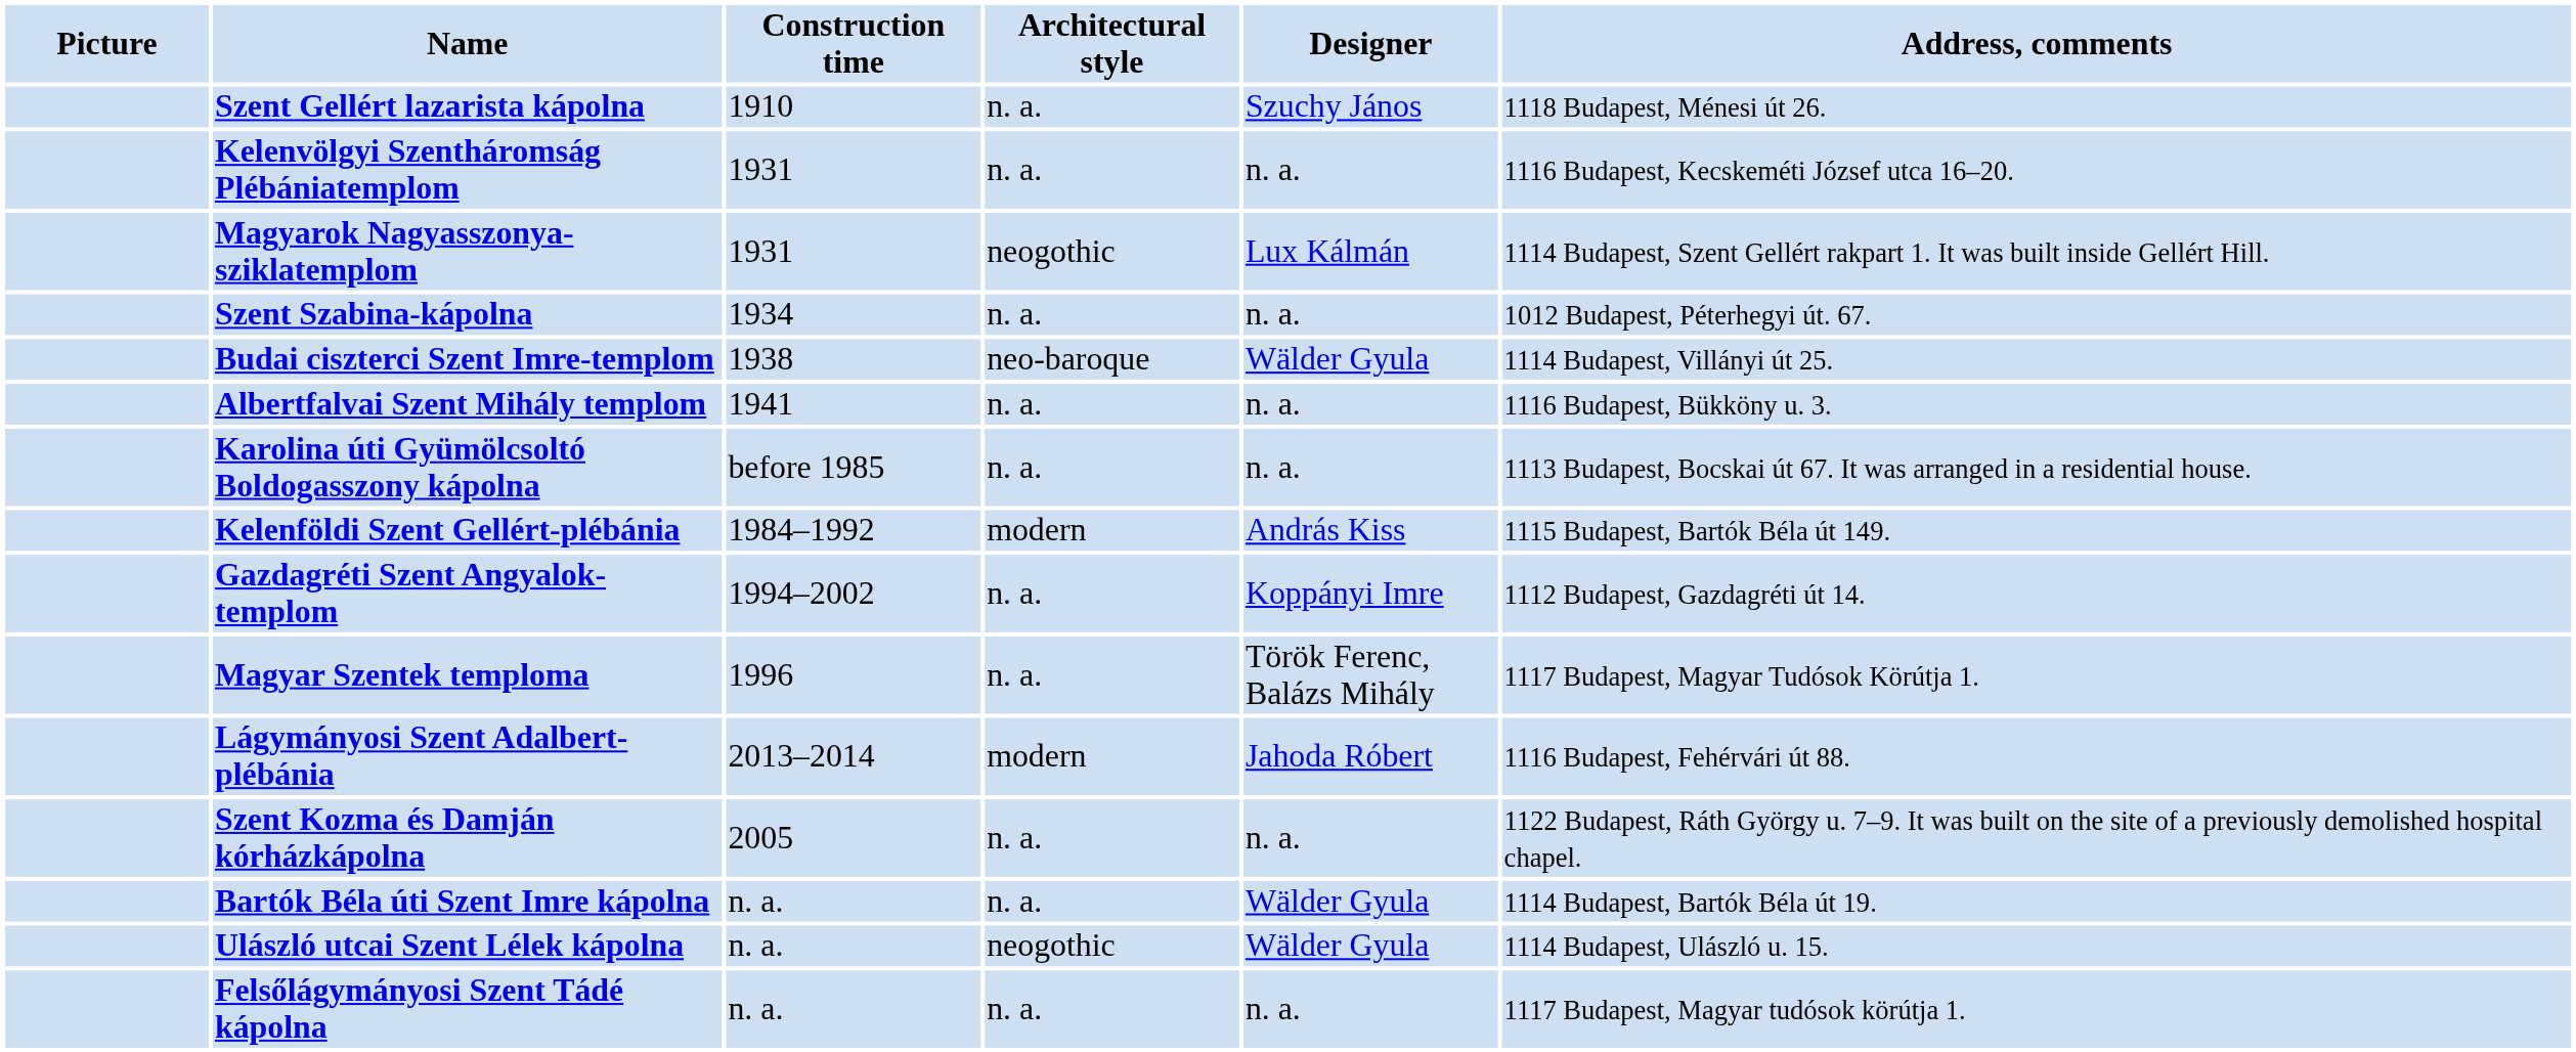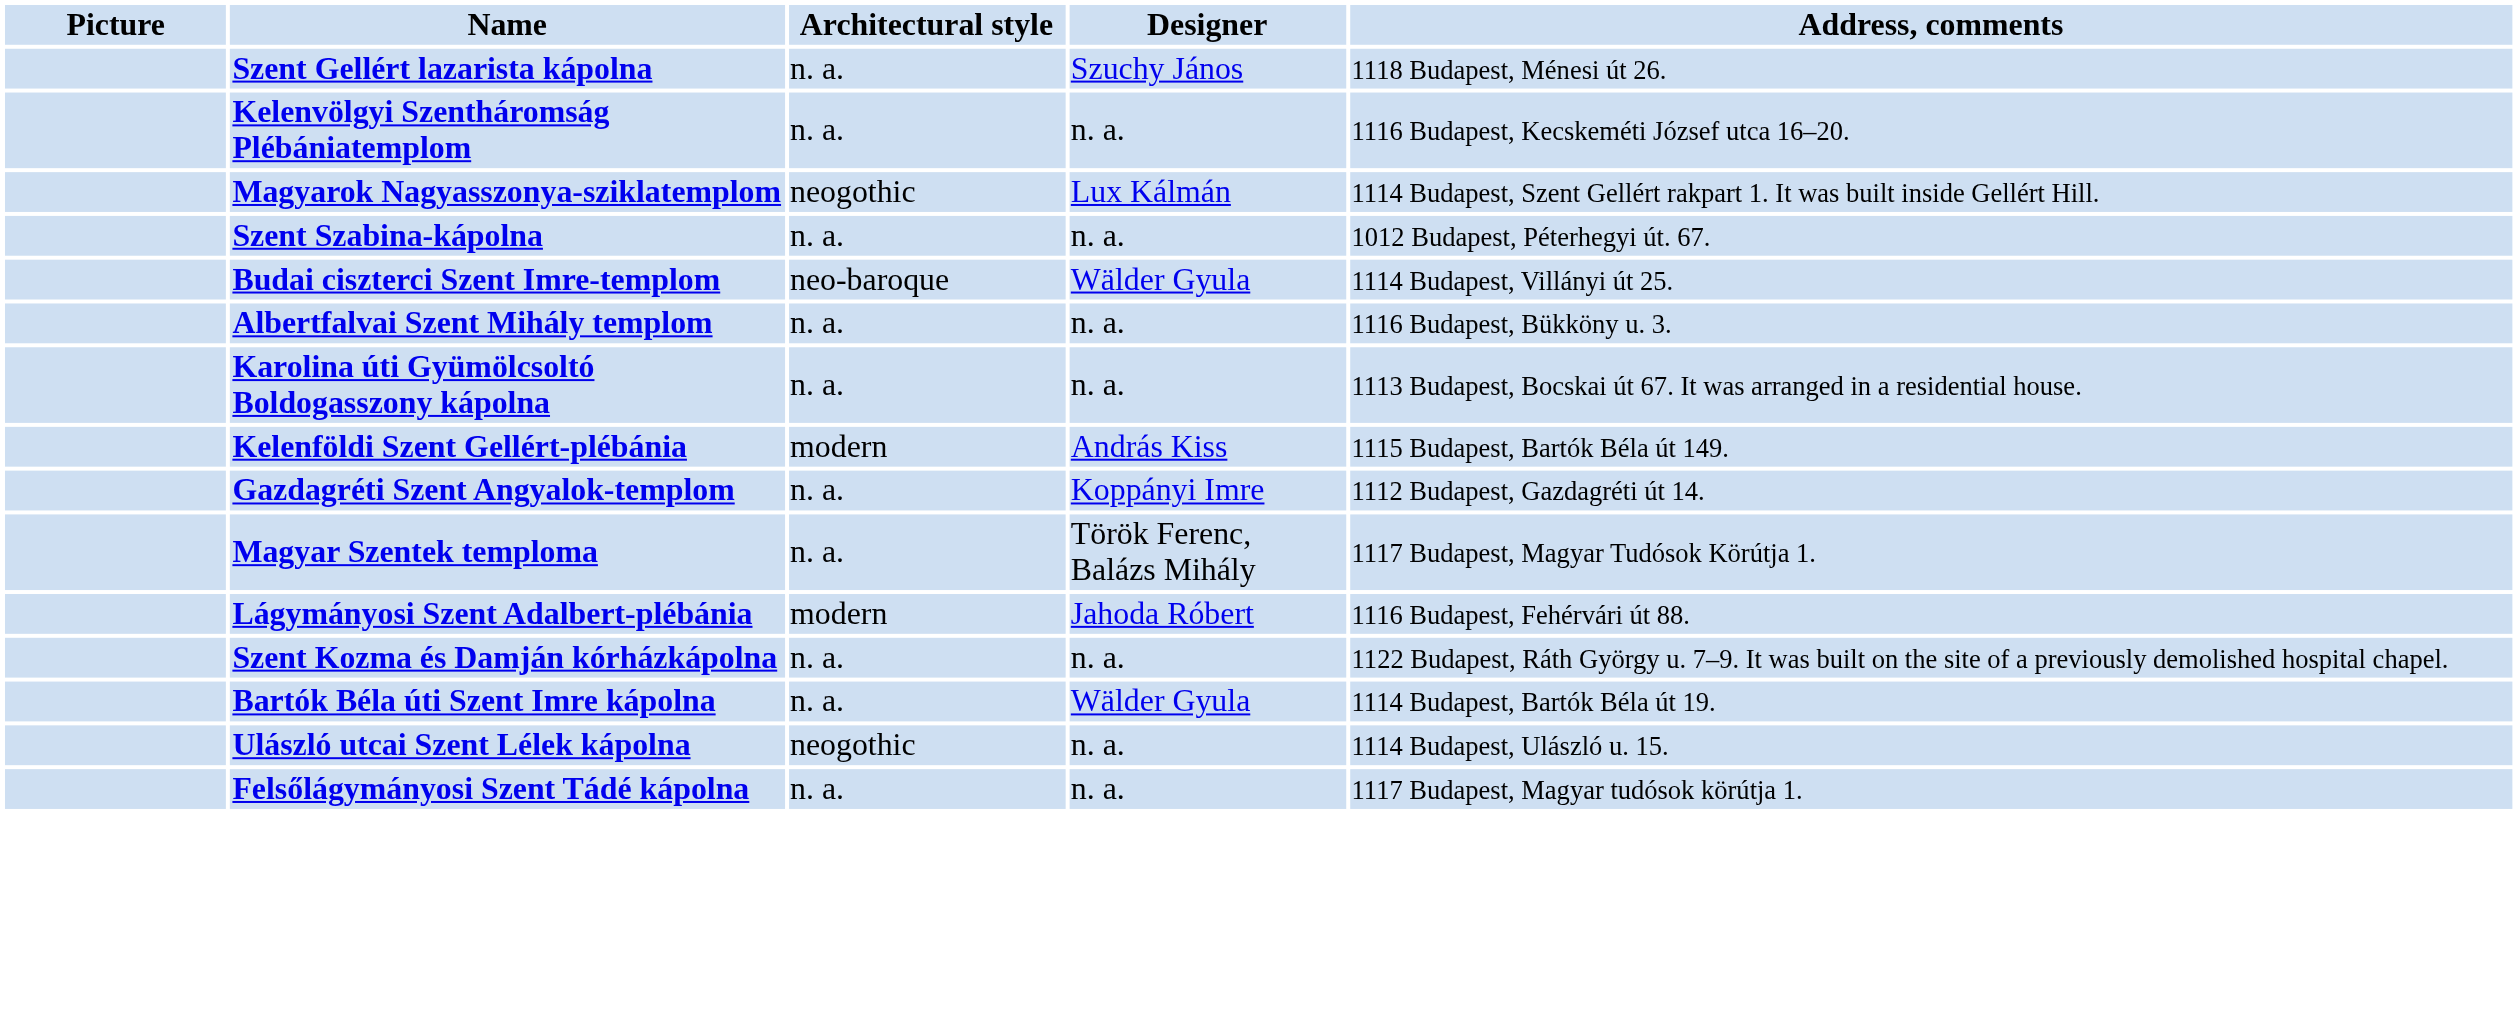- column: Construction time | 1910 | 1931 | 1931 | 1934 | 1938 | 1941 | before 1985 | 1984–1992 | 1994–2002 | 1996 | 2013–2014 | 2005 | n. a. | n. a. | n. a.
Ulászló utcai Szent Lélek kápolna | Designer: Wälder Gyula -> n. a.
